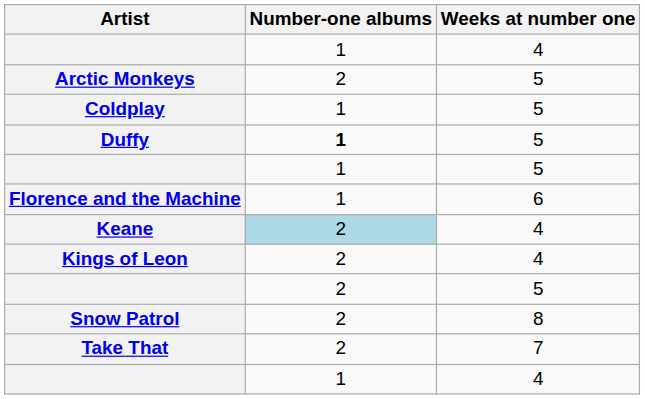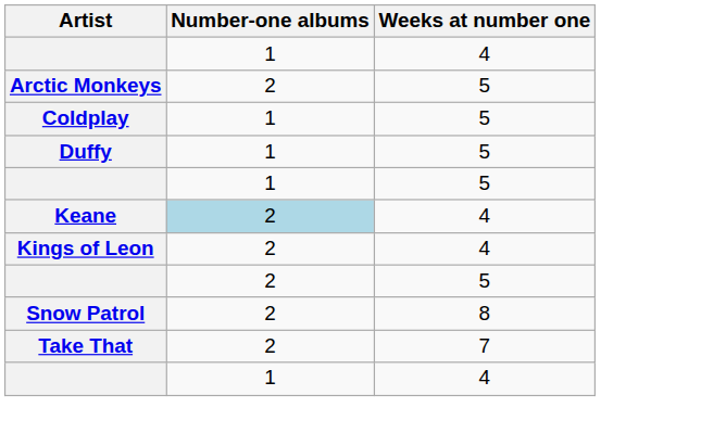Duffy | Number-one albums: bold -> normal
- row: Florence and the Machine | 1 | 6
